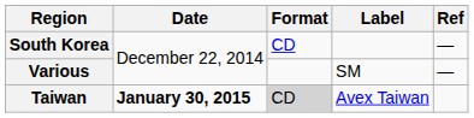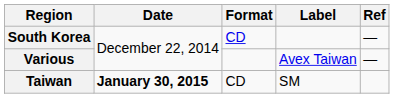Various | Label: SM -> Avex Taiwan
Taiwan | Format: lightgrey background -> no background
Taiwan | Label: Avex Taiwan -> SM
